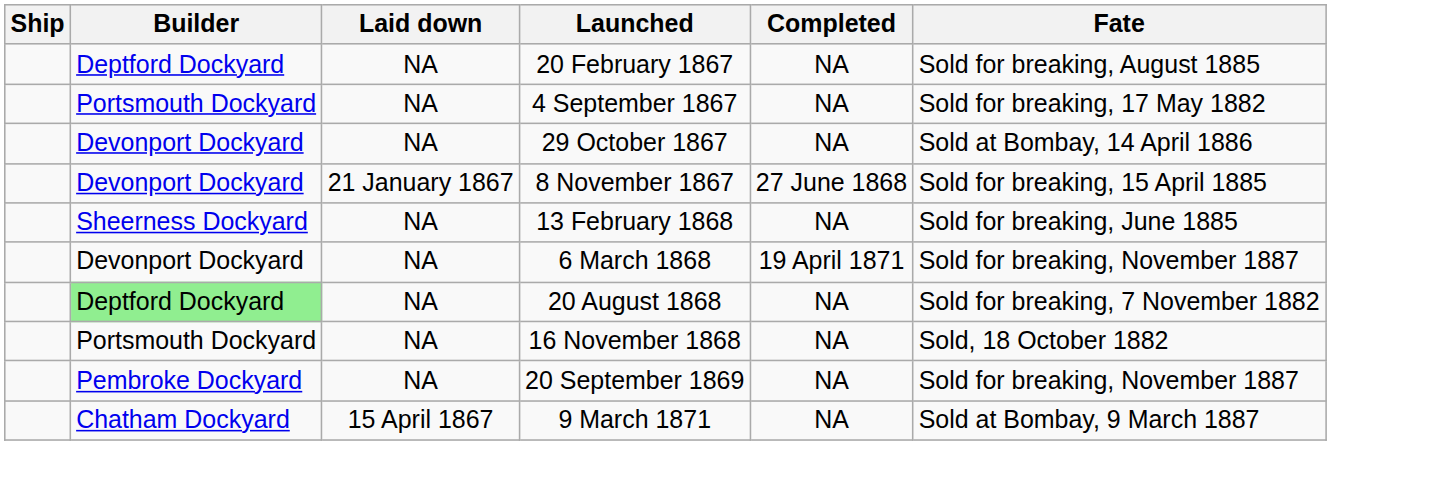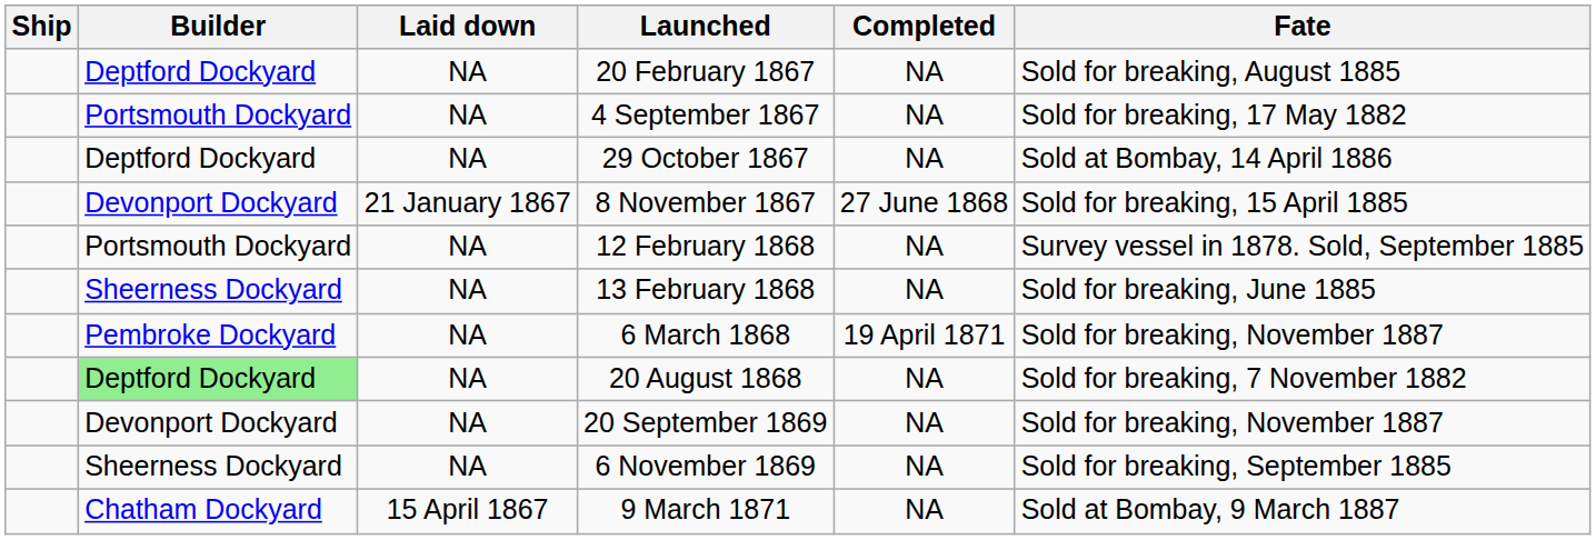29 October 1867 | Builder: Devonport Dockyard -> Deptford Dockyard
+ row: Portsmouth Dockyard | NA | 12 February 1868 | NA | Survey vessel in 1878. Sold, September 1885
6 March 1868 | Builder: Devonport Dockyard -> Pembroke Dockyard
- row: Portsmouth Dockyard | NA | 16 November 1868 | NA | Sold, 18 October 1882
20 September 1869 | Builder: Pembroke Dockyard -> Devonport Dockyard
+ row: Sheerness Dockyard | NA | 6 November 1869 | NA | Sold for breaking, September 1885
